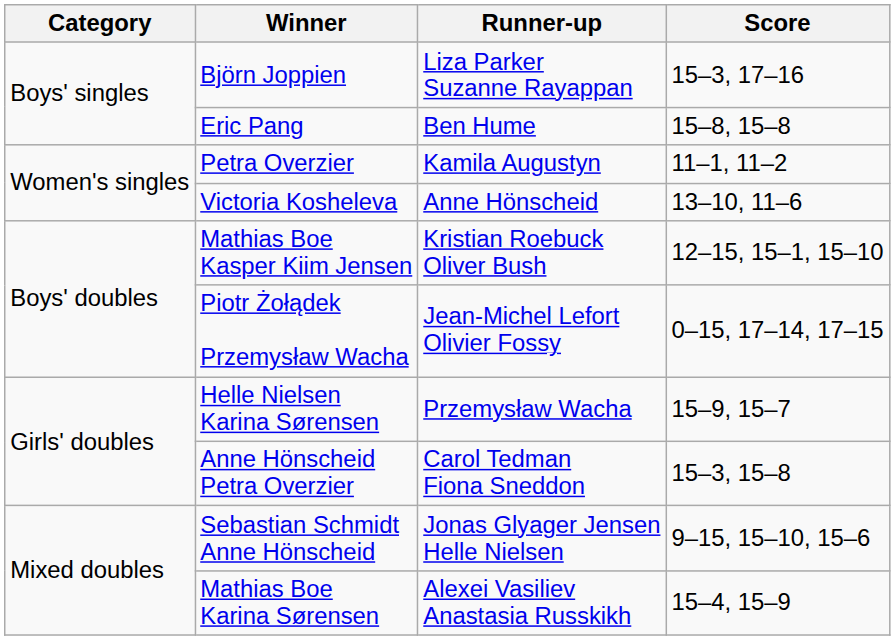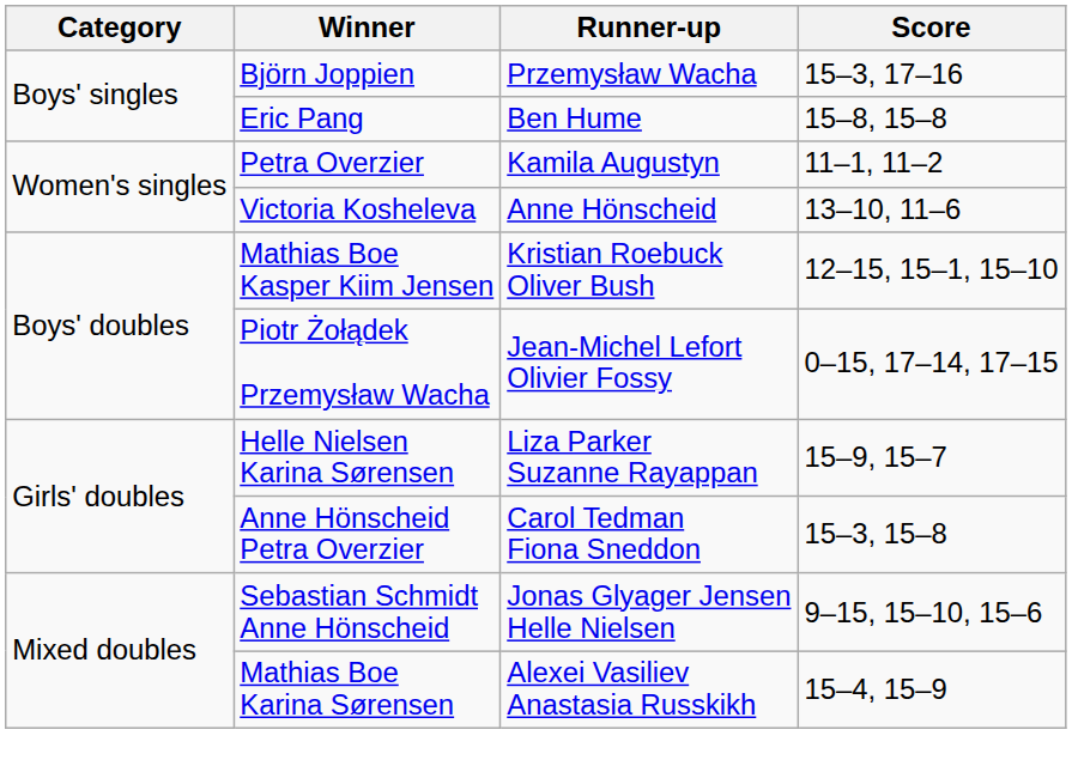Björn Joppien | Runner-up: Liza Parker Suzanne Rayappan -> Przemysław Wacha
Helle Nielsen Karina Sørensen | Runner-up: Przemysław Wacha -> Liza Parker Suzanne Rayappan
